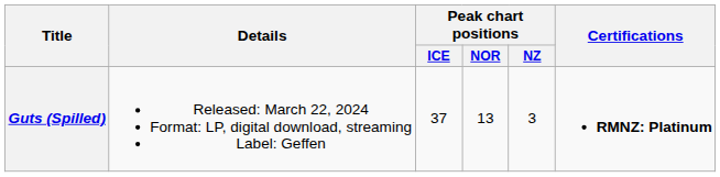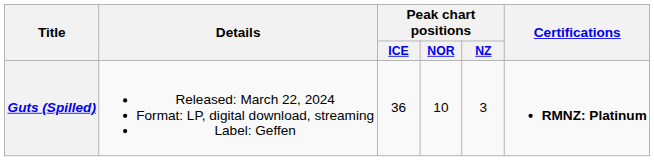Guts (Spilled) | Peak chart positions / ICE: 37 -> 36
Guts (Spilled) | Peak chart positions / NOR: 13 -> 10
